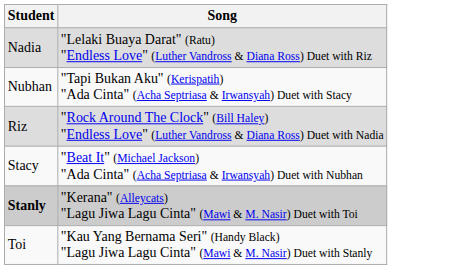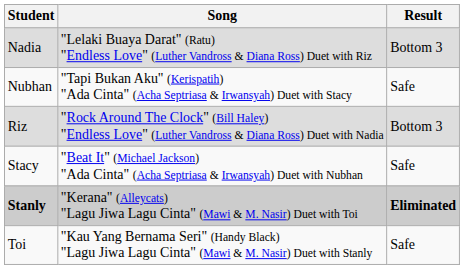+ column: Result | Bottom 3 | Safe | Bottom 3 | Safe | Eliminated | Safe
